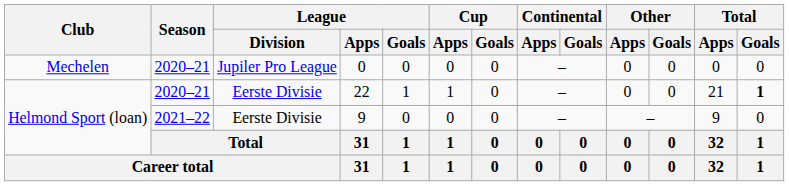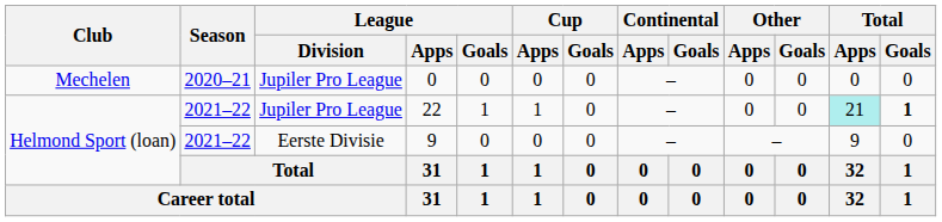22 | Season: 2020–21 -> 2021–22
22 | League / Division: Eerste Divisie -> Jupiler Pro League
22 | Total / Apps: no background -> paleturquoise background
